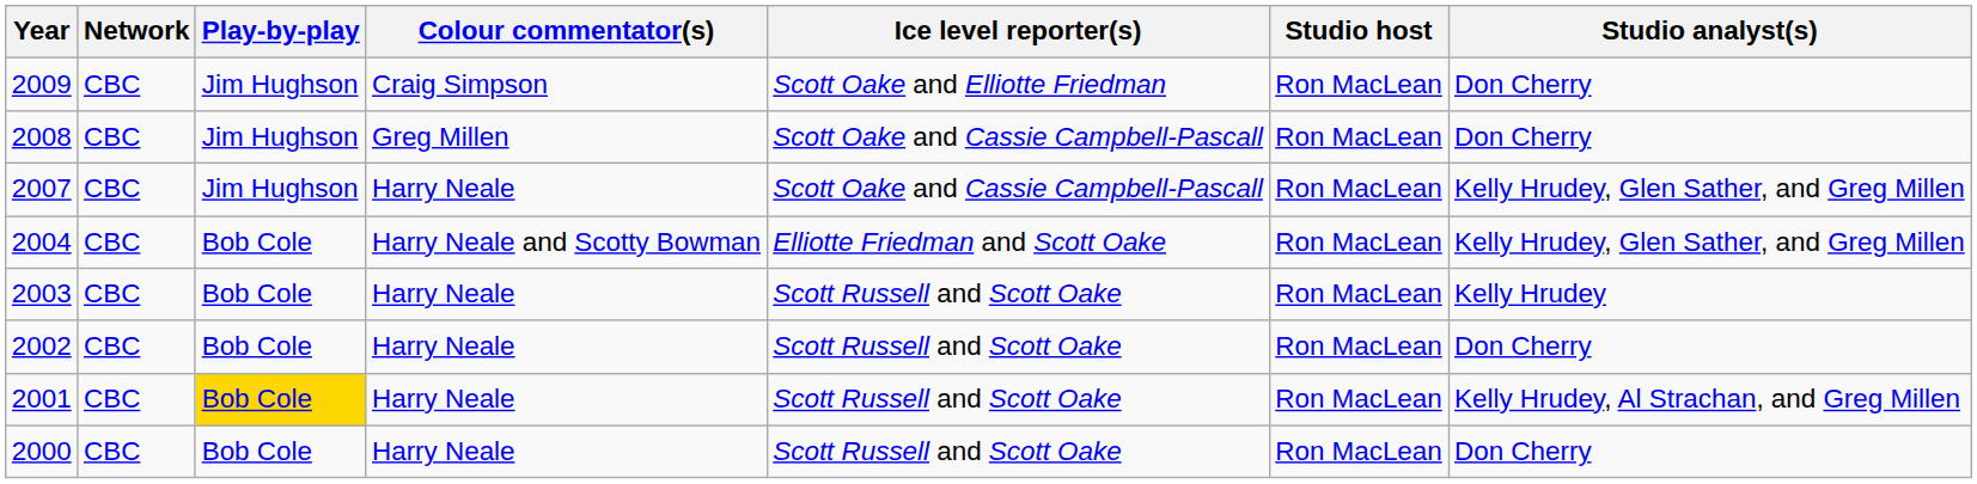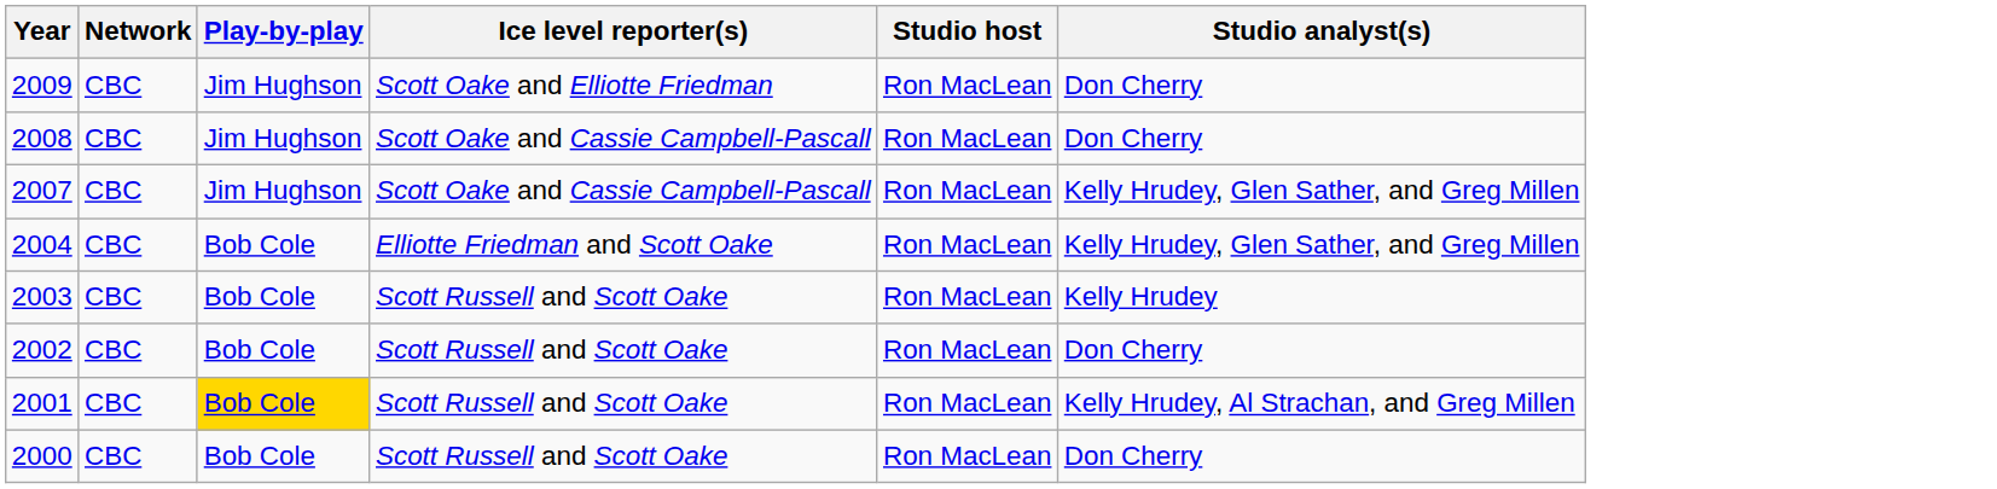- column: Colour commentator(s) | Craig Simpson | Greg Millen | Harry Neale | Harry Neale and Scotty Bowman | Harry Neale | Harry Neale | Harry Neale | Harry Neale
